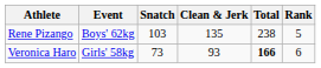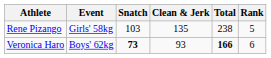Rene Pizango | Event: Boys' 62kg -> Girls' 58kg
Veronica Haro | Event: Girls' 58kg -> Boys' 62kg
Veronica Haro | Snatch: normal -> bold
